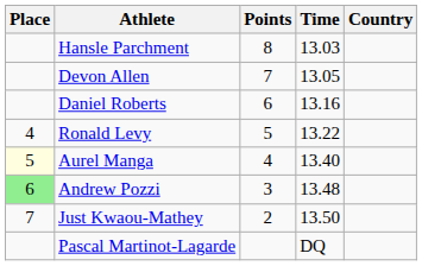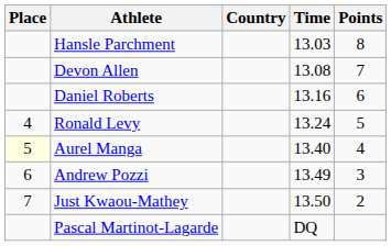columns swapped: Country <-> Points
Devon Allen | Time: 13.05 -> 13.08
Ronald Levy | Time: 13.22 -> 13.24
Andrew Pozzi | Place: lightgreen background -> no background
Andrew Pozzi | Time: 13.48 -> 13.49
